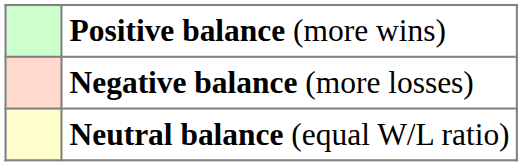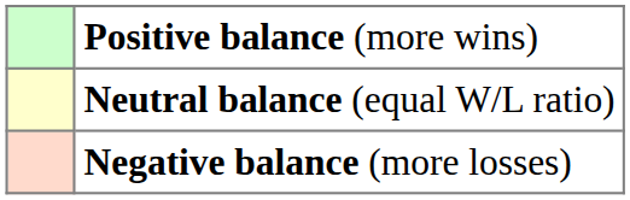rows swapped: Neutral balance (equal W/L ratio) <-> Negative balance (more losses)
